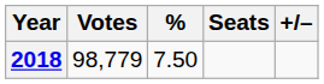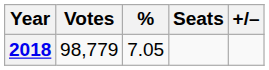2018 | %: 7.50 -> 7.05
